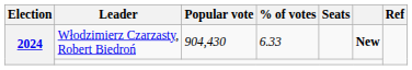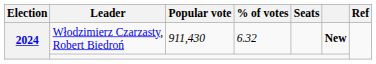Włodzimierz Czarzasty, Robert Biedroń | Popular vote: 904,430 -> 911,430
Włodzimierz Czarzasty, Robert Biedroń | % of votes: 6.33 -> 6.32
